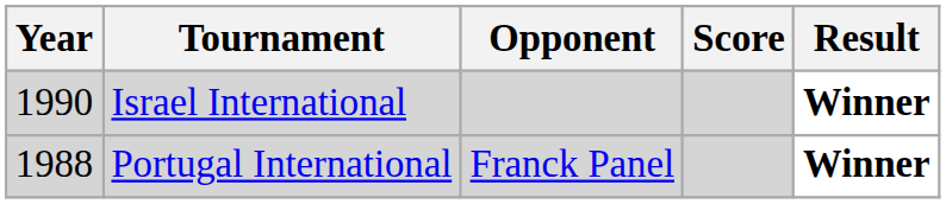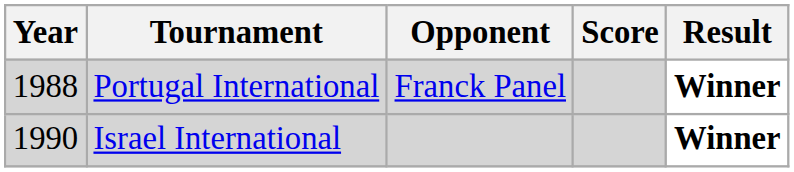rows swapped: Portugal International <-> Israel International
